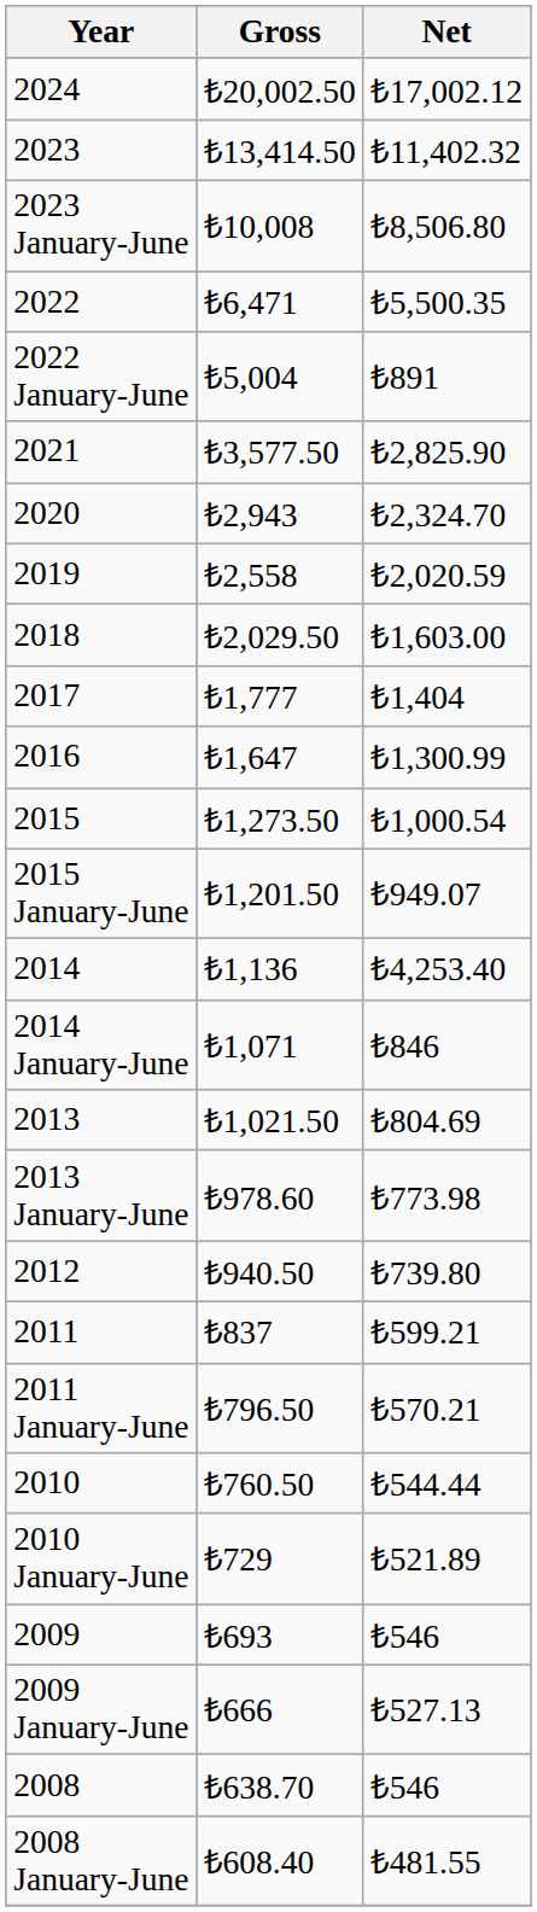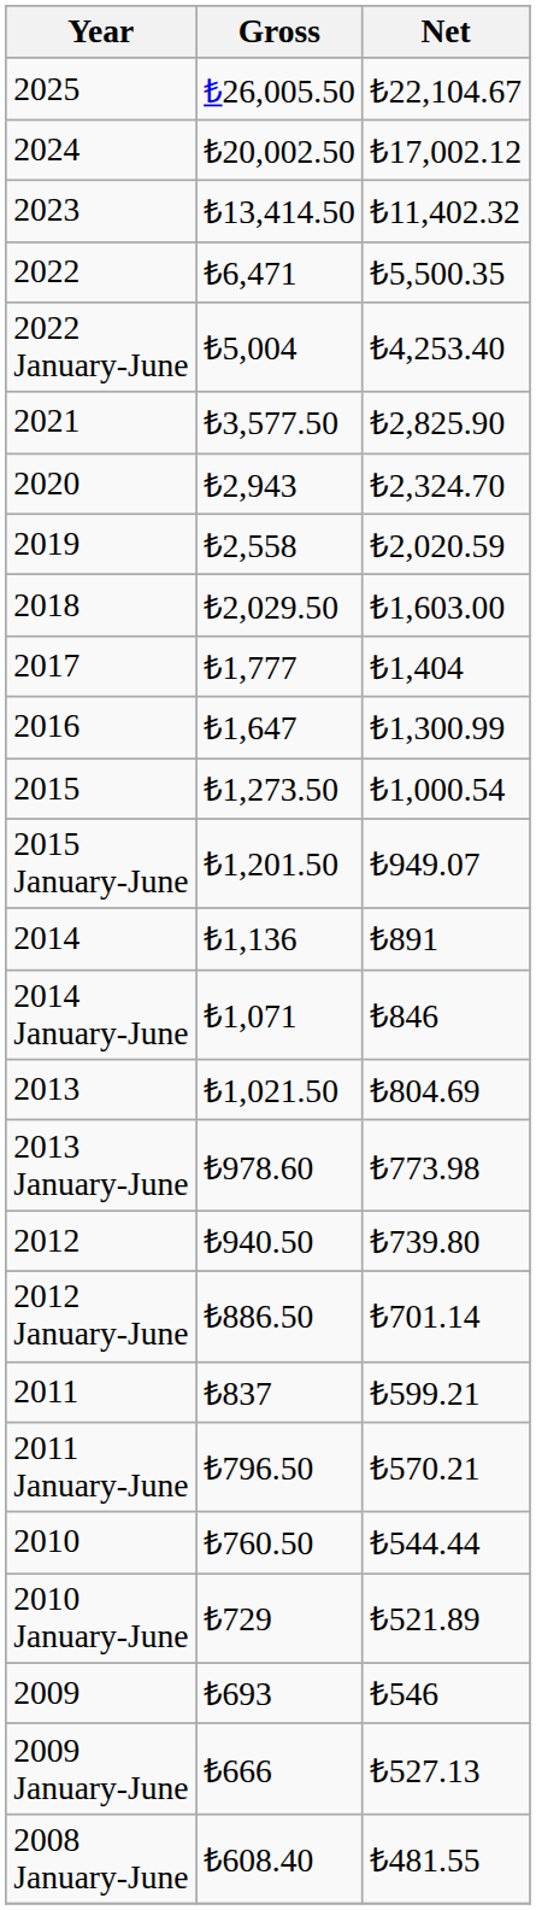+ row: 2025 | ₺26,005.50 | ₺22,104.67
- row: 2023 January-June | ₺10,008 | ₺8,506.80
2022 January-June | Net: ₺891 -> ₺4,253.40
2014 | Net: ₺4,253.40 -> ₺891
+ row: 2012 January-June | ₺886.50 | ₺701.14
- row: 2008 | ₺638.70 | ₺546
